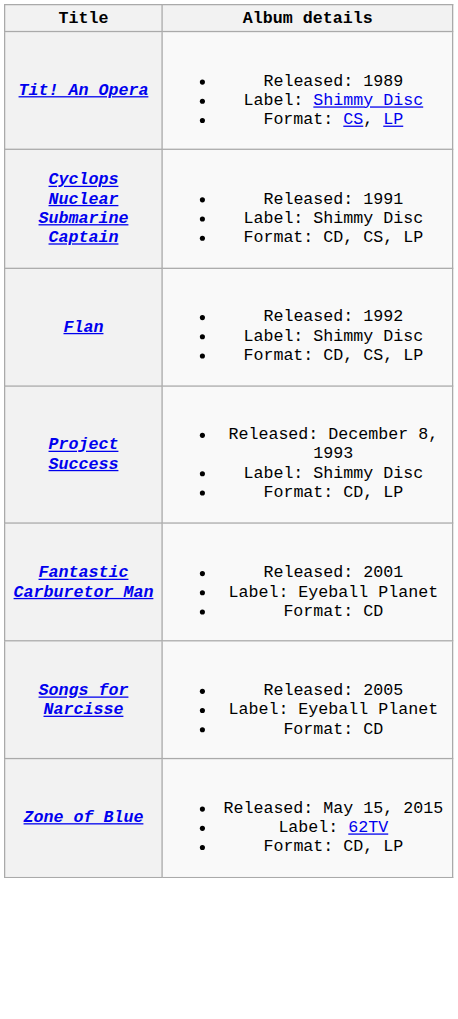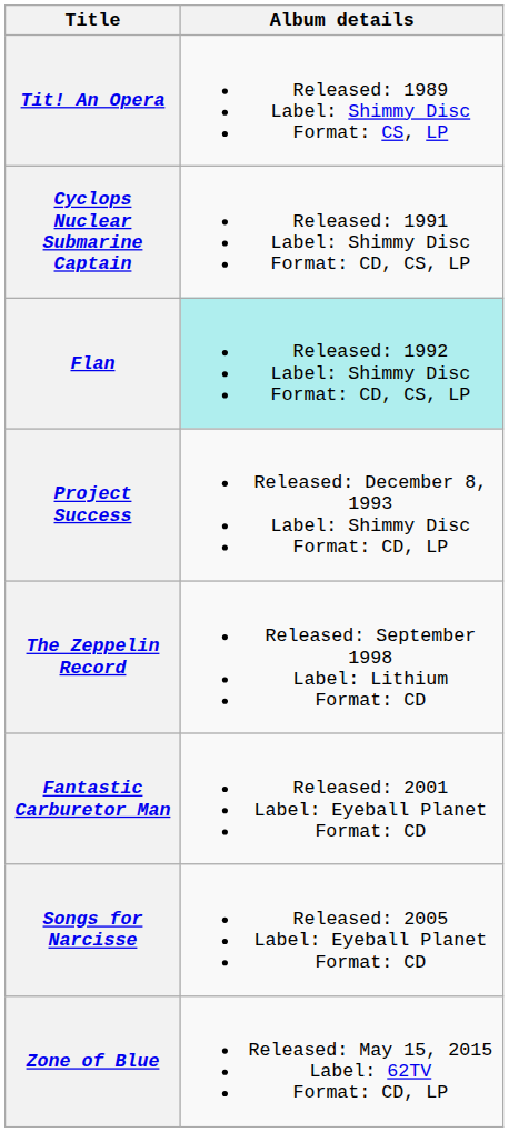Flan | Album details: no background -> paleturquoise background
+ row: The Zeppelin Record | Released: September 1998 Label: Lithium Format: CD
